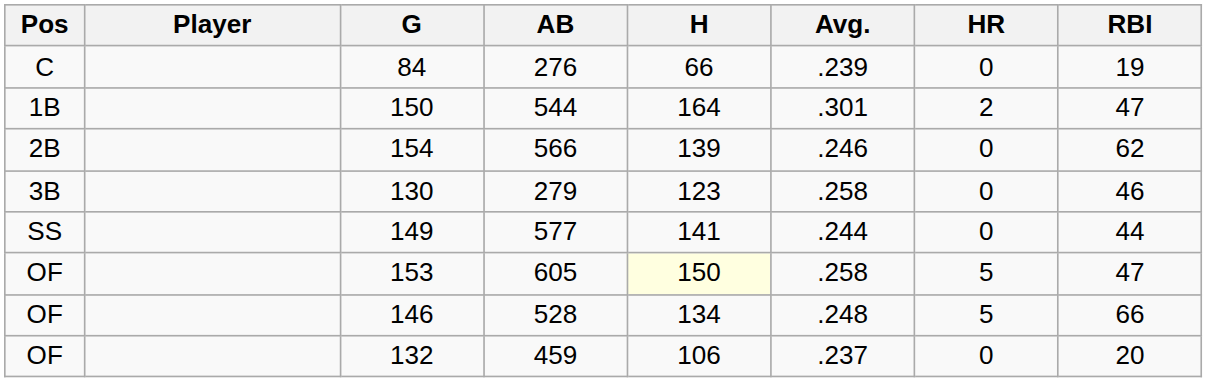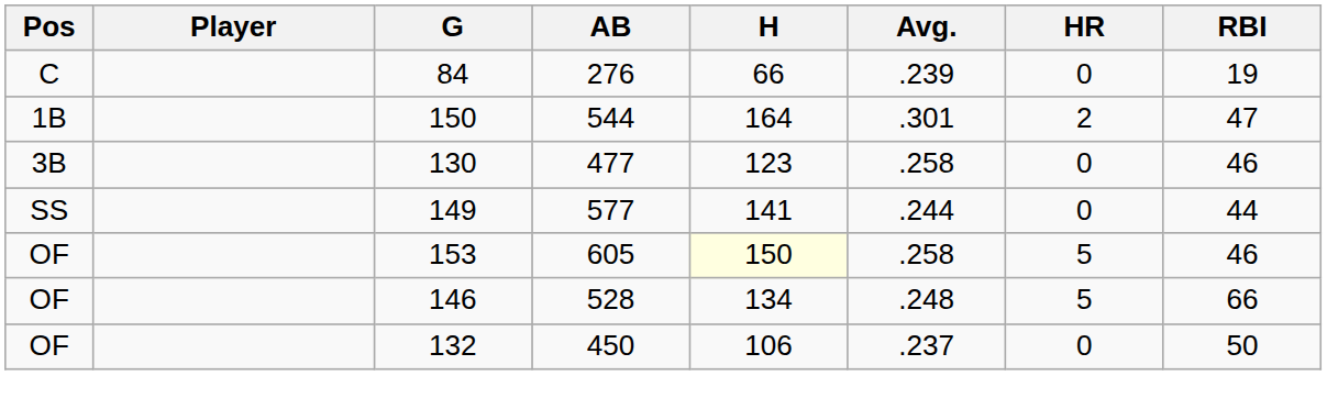- row: 2B | 154 | 566 | 139 | .246 | 0 | 62
130 | AB: 279 -> 477
153 | RBI: 47 -> 46
132 | AB: 459 -> 450
132 | RBI: 20 -> 50
